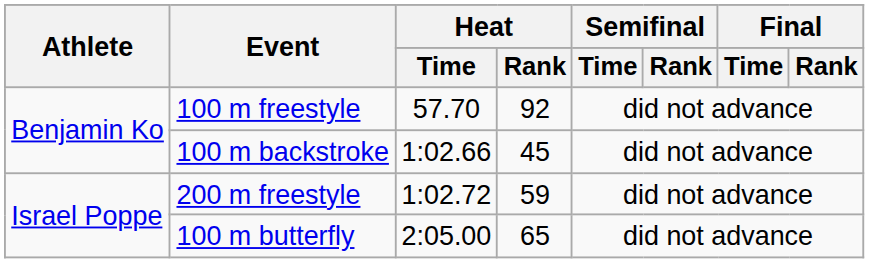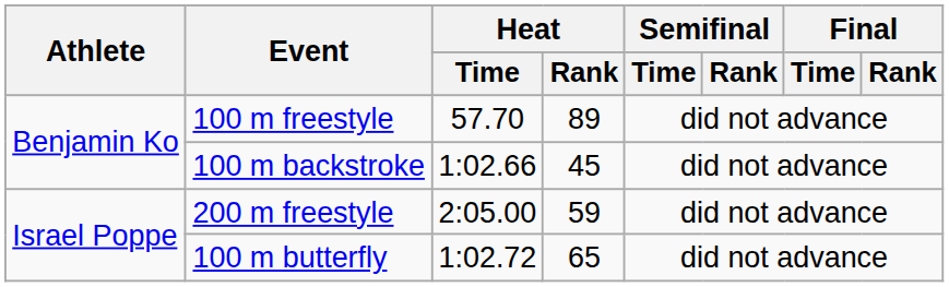100 m freestyle | Heat / Rank: 92 -> 89
200 m freestyle | Heat / Time: 1:02.72 -> 2:05.00
100 m butterfly | Heat / Time: 2:05.00 -> 1:02.72
